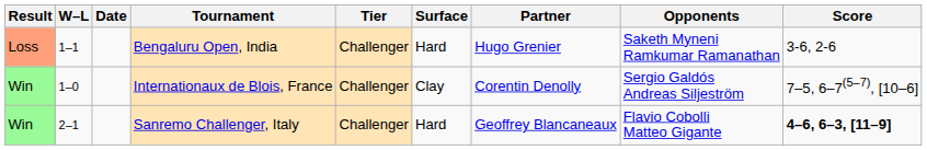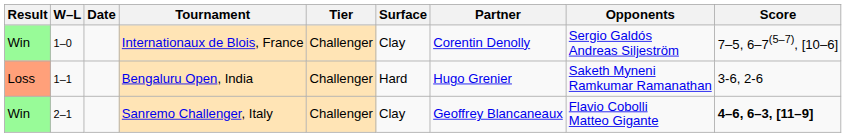rows swapped: Internationaux de Blois, France <-> Bengaluru Open, India
Sanremo Challenger, Italy | Surface: Hard -> Clay
